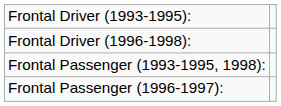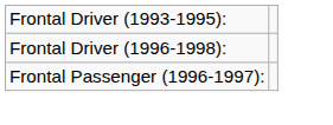- row: Frontal Passenger (1993-1995, 1998):
